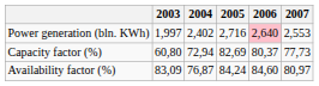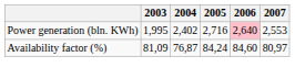Power generation (bln. KWh) | 2003: 1,997 -> 1,995
- row: Capacity factor (%) | 60,80 | 72,94 | 82,69 | 80,37 | 77,73
Availability factor (%) | 2003: 83,09 -> 81,09
